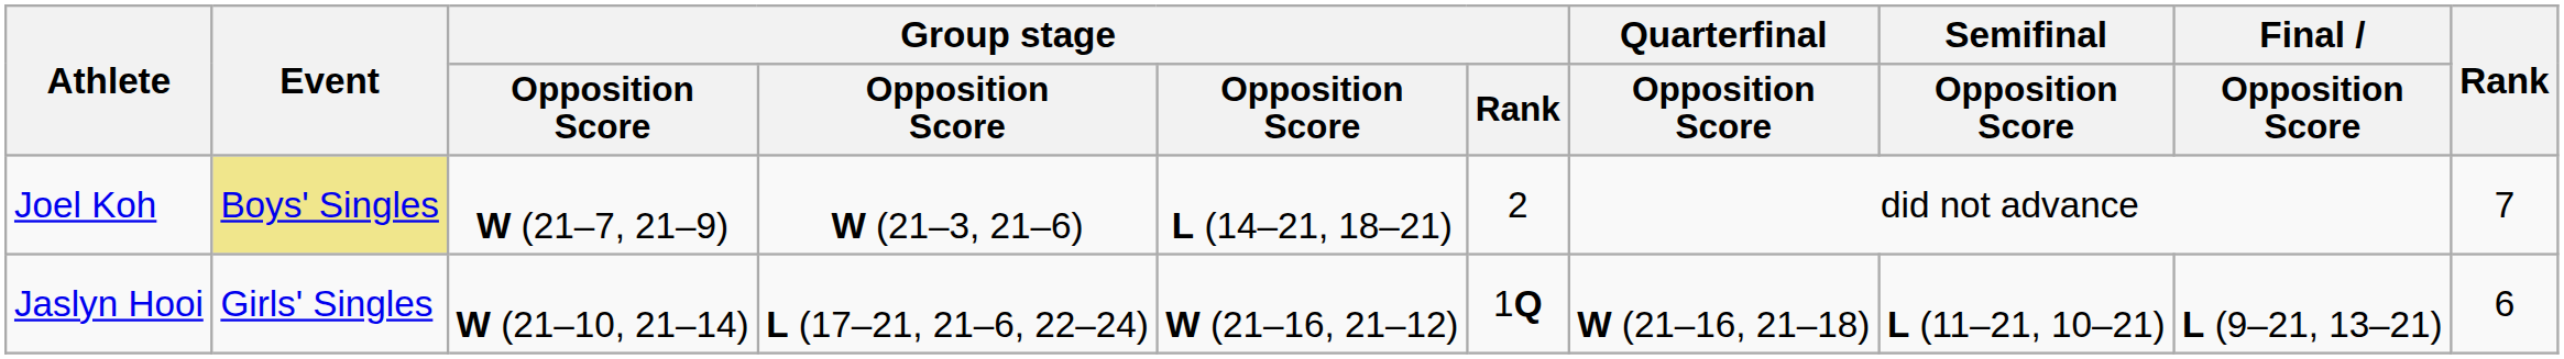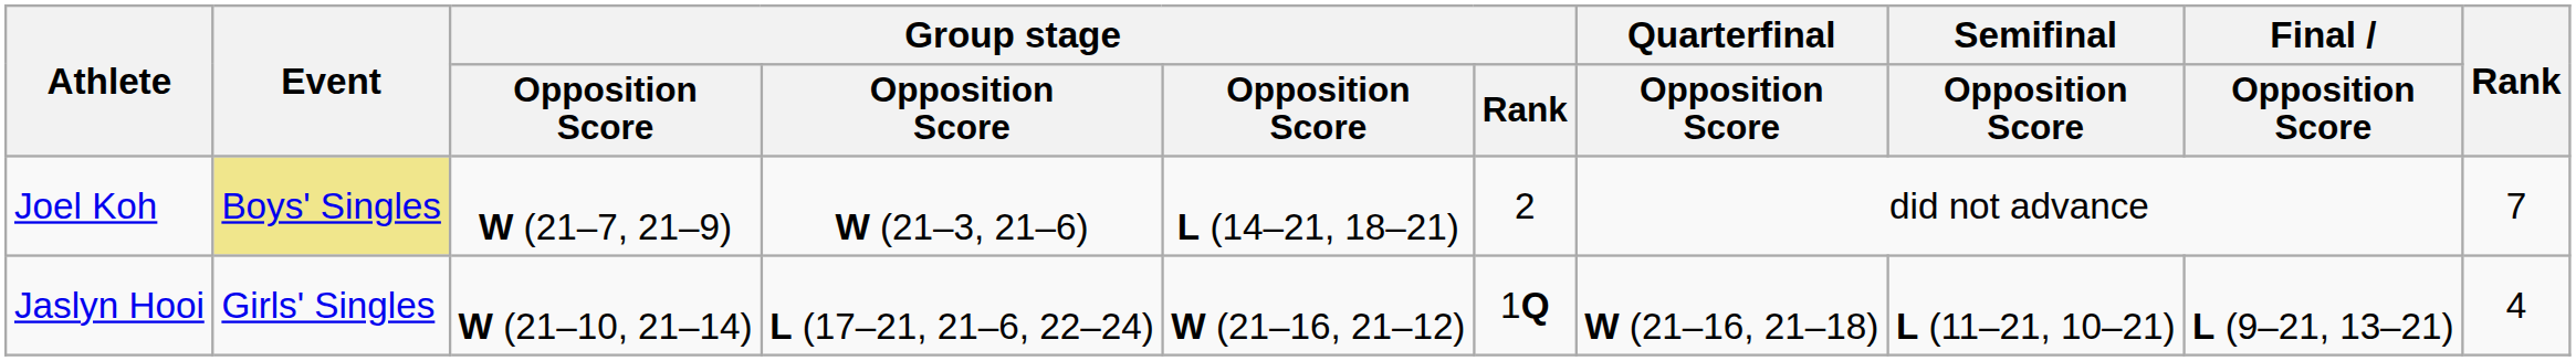Jaslyn Hooi | Rank: 6 -> 4
